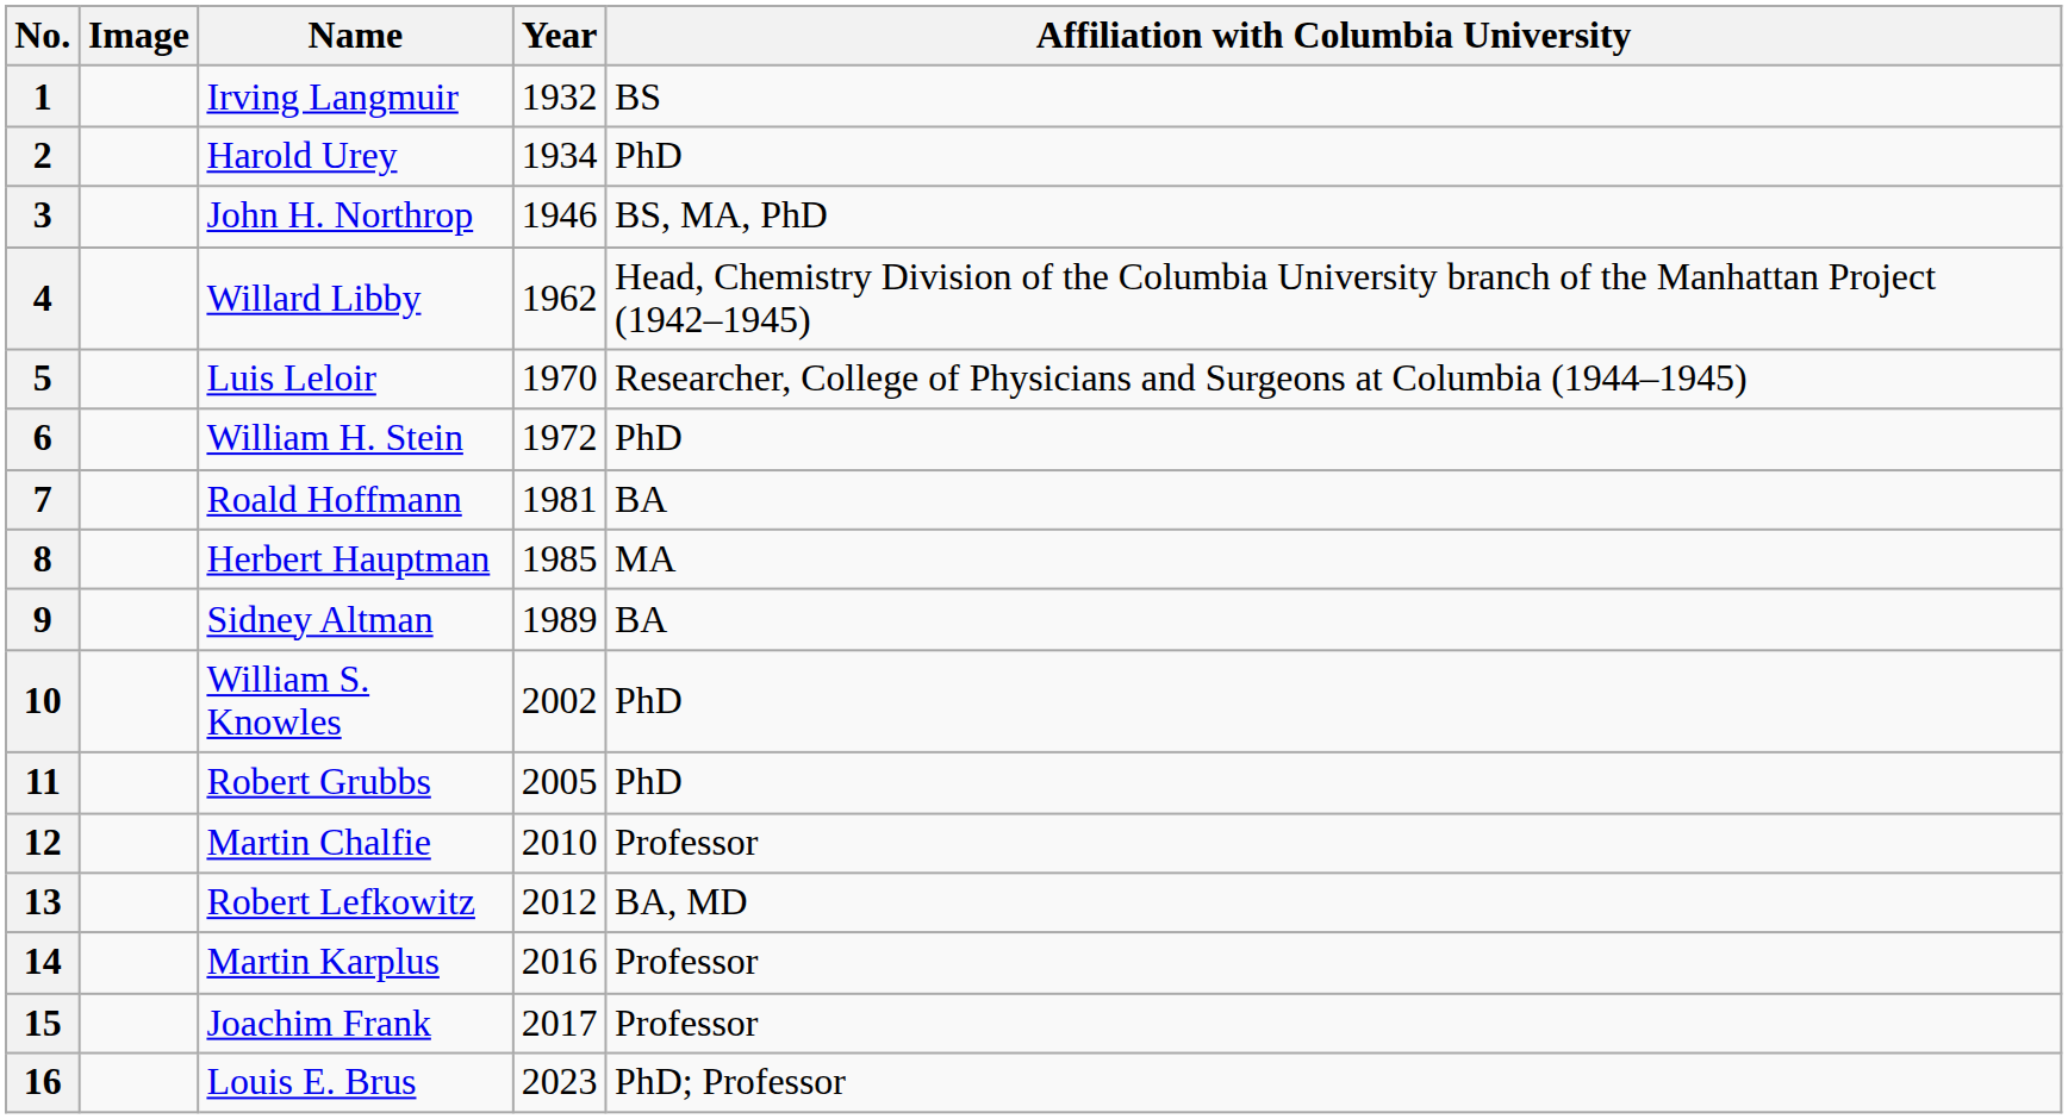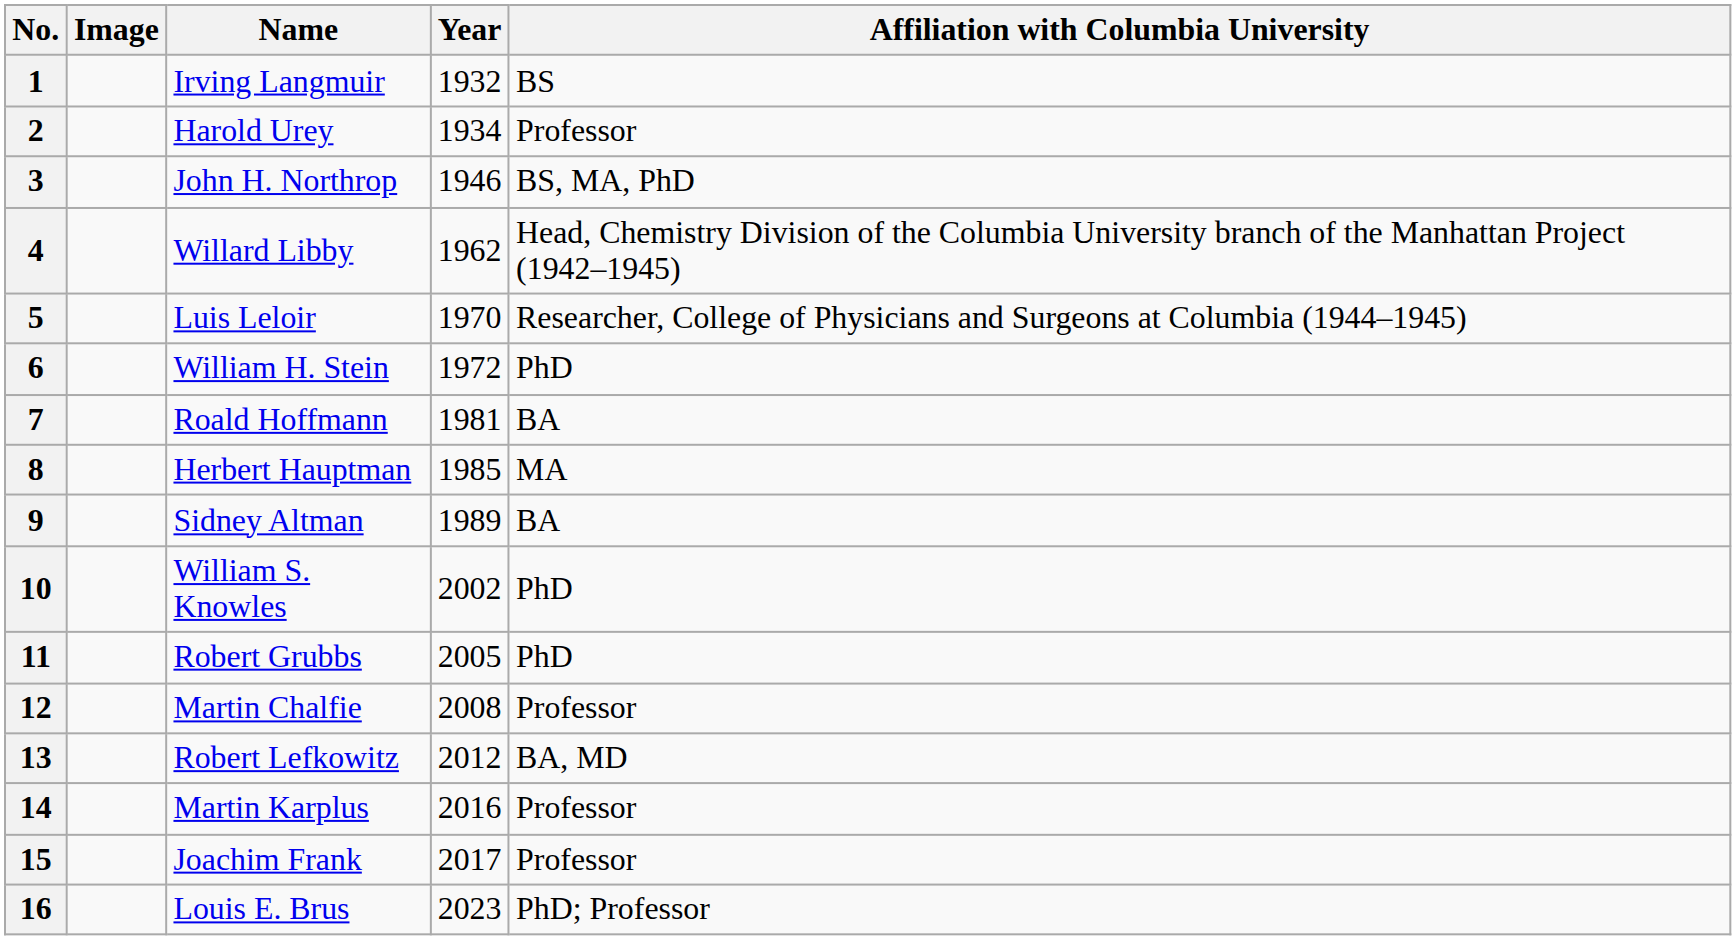2 | Affiliation with Columbia University: PhD -> Professor
12 | Year: 2010 -> 2008
